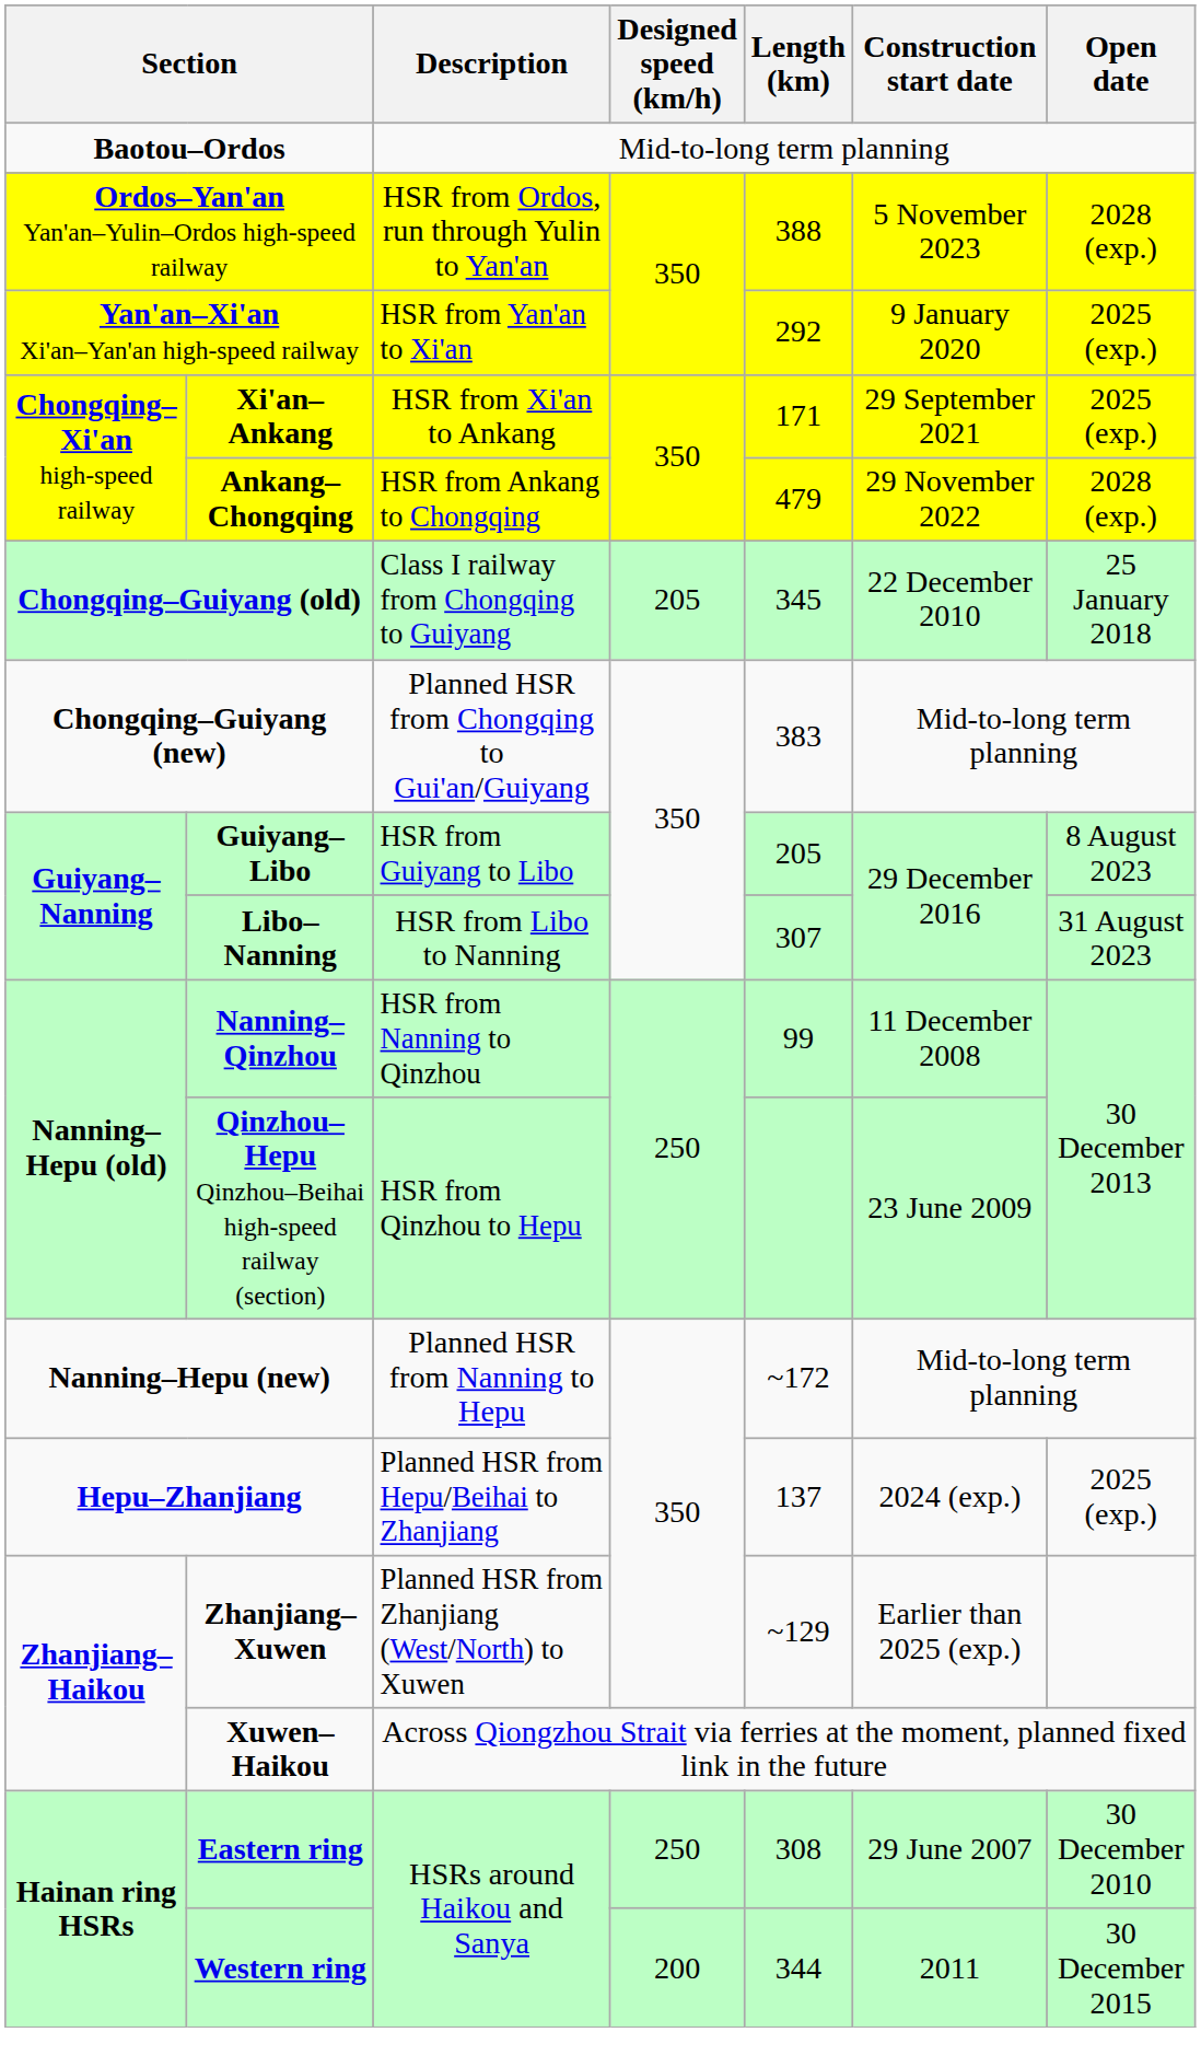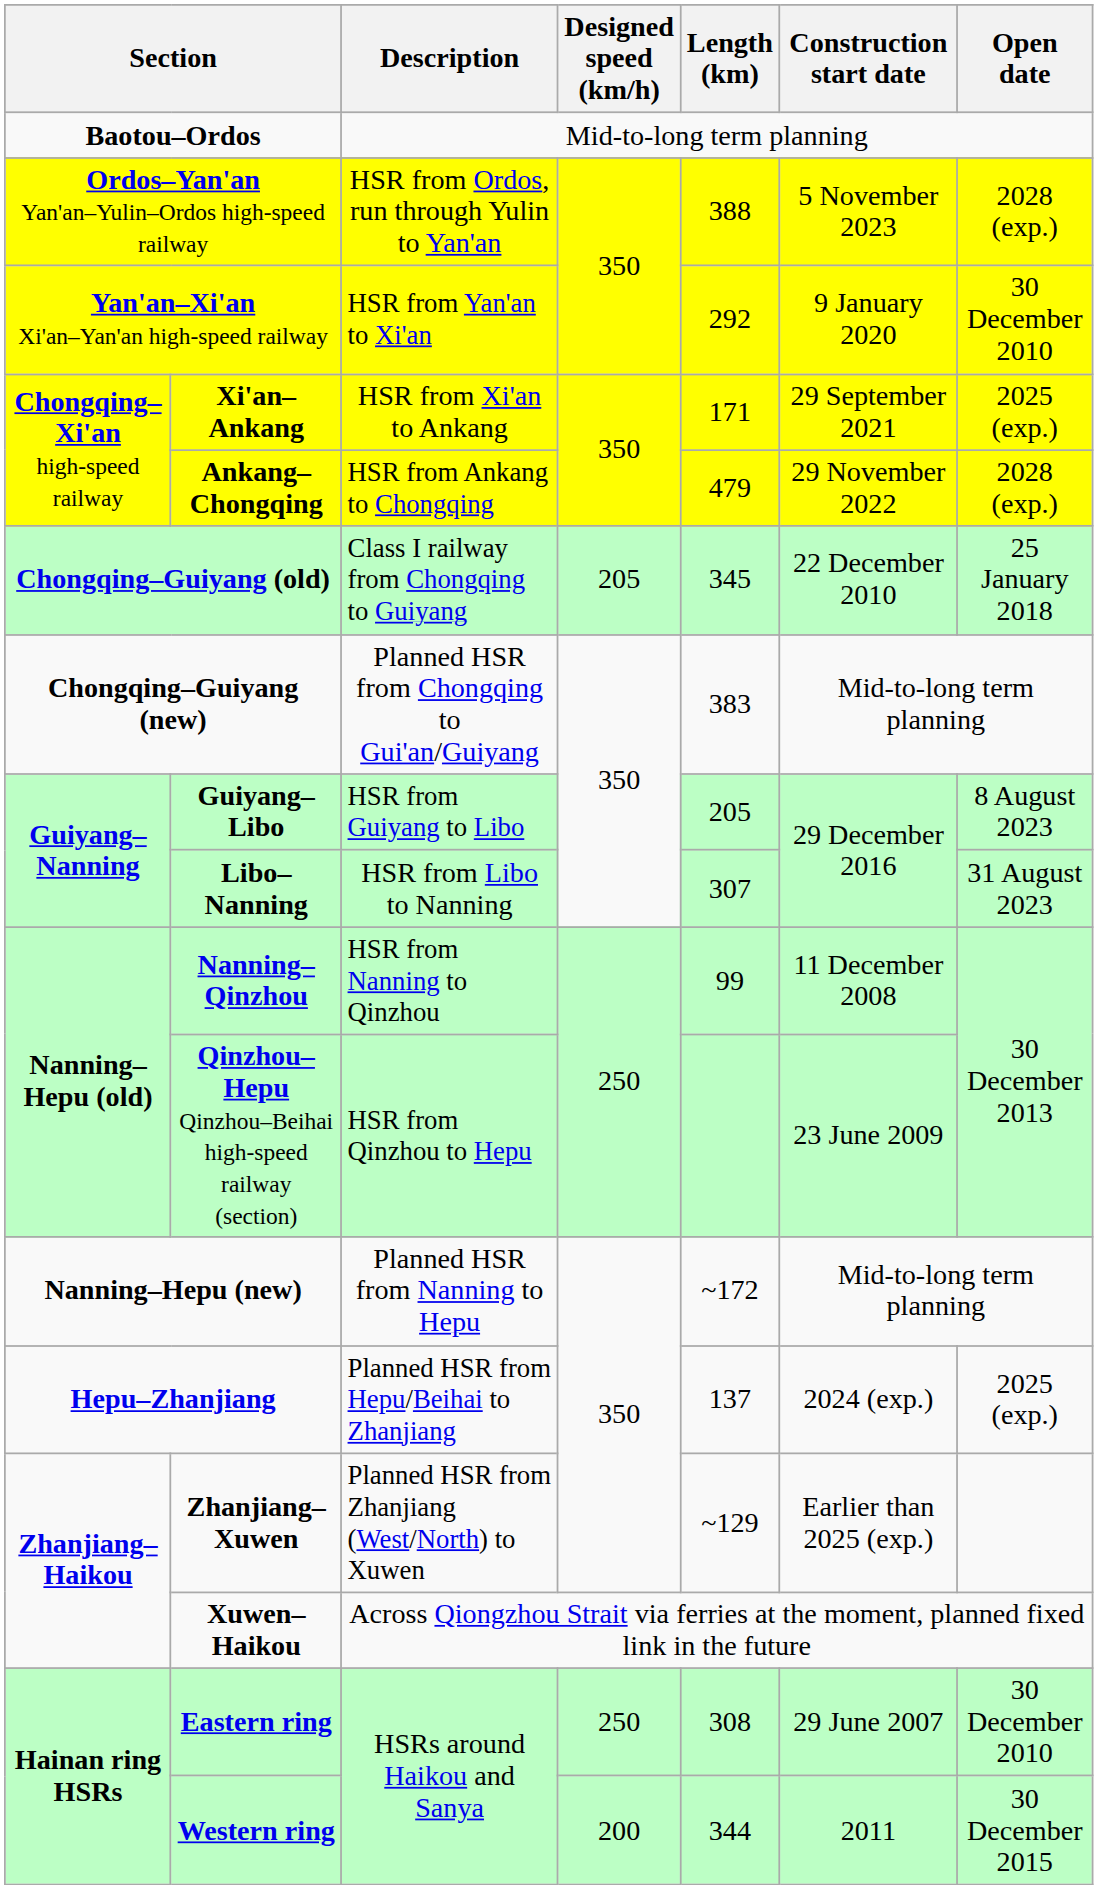Yan'an–Xi'an Xi'an–Yan'an high-speed railway | Open date: 2025 (exp.) -> 30 December 2010
